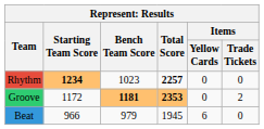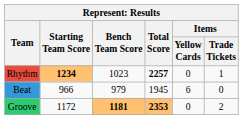Rhythm | Items / Trade Tickets: 0 -> 1
rows swapped: Groove <-> Beat
